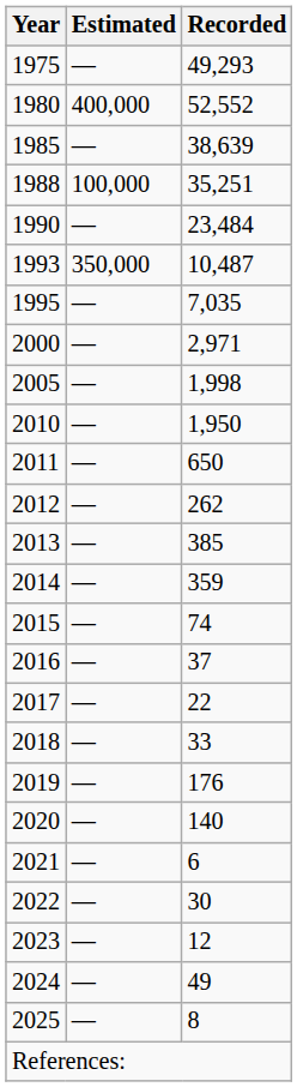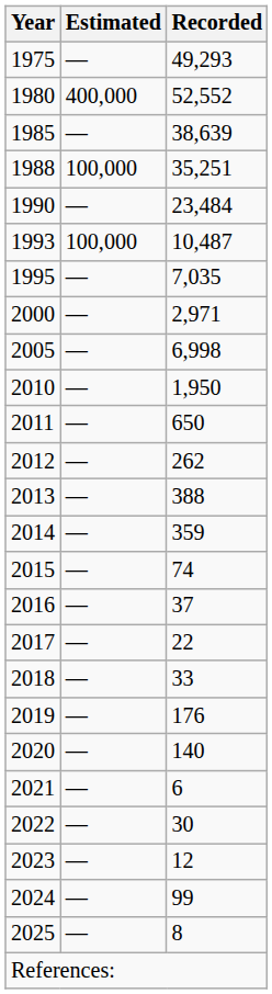1993 | Estimated: 350,000 -> 100,000
2005 | Recorded: 1,998 -> 6,998
2013 | Recorded: 385 -> 388
2024 | Recorded: 49 -> 99
